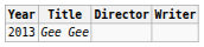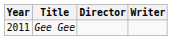Gee Gee | Year: 2013 -> 2011
